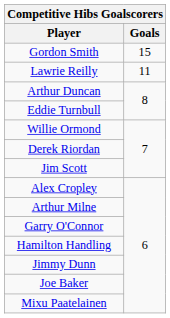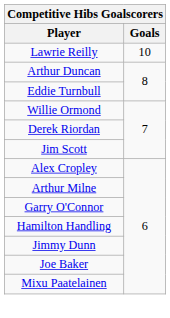- row: Gordon Smith | 15
Lawrie Reilly | Goals: 11 -> 10
